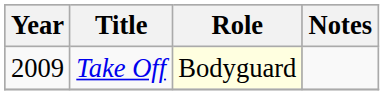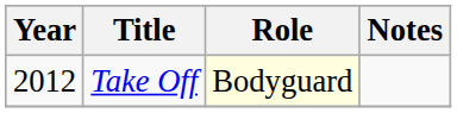Take Off | Year: 2009 -> 2012
